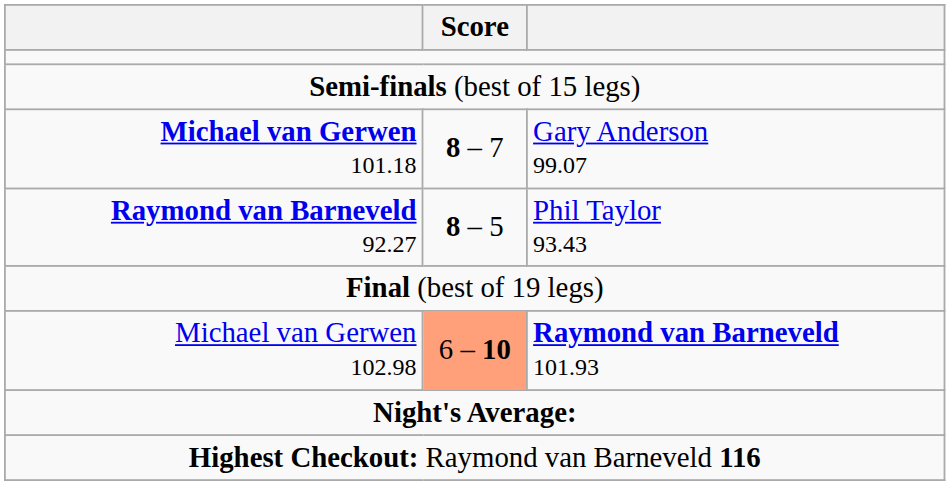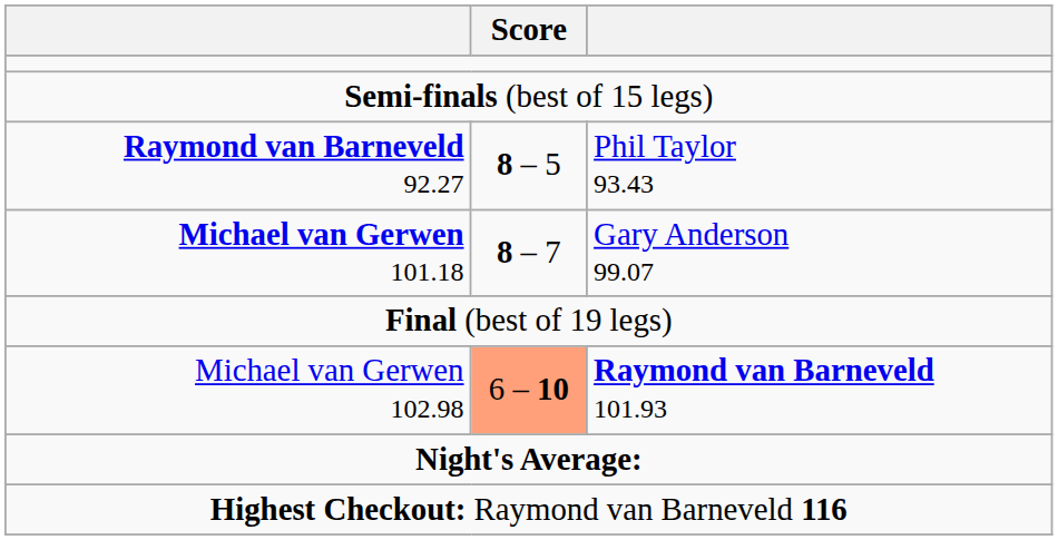rows swapped: Michael van Gerwen 101.18 <-> Raymond van Barneveld 92.27
